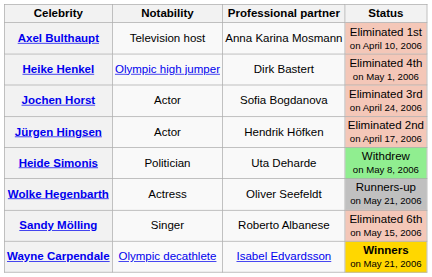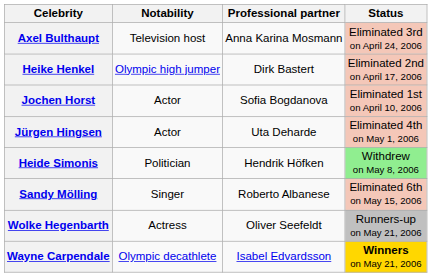Axel Bulthaupt | Status: Eliminated 1st on April 10, 2006 -> Eliminated 3rd on April 24, 2006
Heike Henkel | Status: Eliminated 4th on May 1, 2006 -> Eliminated 2nd on April 17, 2006
Jochen Horst | Status: Eliminated 3rd on April 24, 2006 -> Eliminated 1st on April 10, 2006
Jürgen Hingsen | Professional partner: Hendrik Höfken -> Uta Deharde
Jürgen Hingsen | Status: Eliminated 2nd on April 17, 2006 -> Eliminated 4th on May 1, 2006
Heide Simonis | Professional partner: Uta Deharde -> Hendrik Höfken
rows swapped: Sandy Mölling <-> Wolke Hegenbarth
